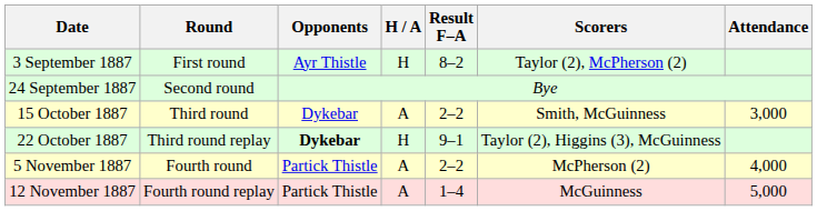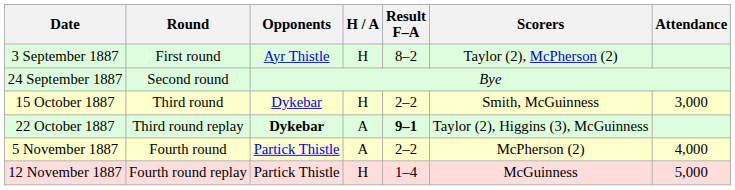15 October 1887 | H / A: A -> H
22 October 1887 | H / A: H -> A
22 October 1887 | Result F–A: normal -> bold
12 November 1887 | H / A: A -> H
